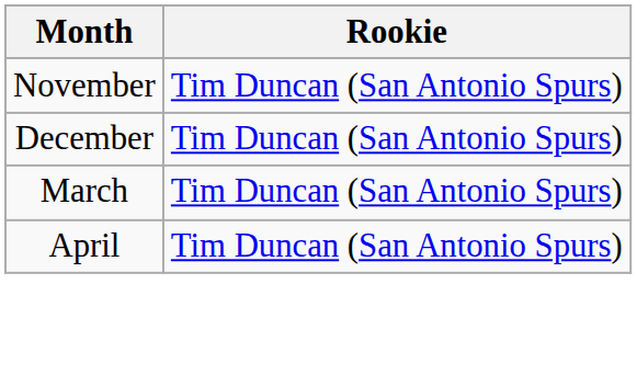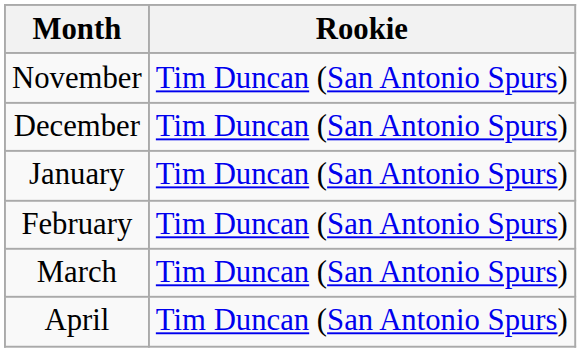+ row: January | Tim Duncan (San Antonio Spurs)
+ row: February | Tim Duncan (San Antonio Spurs)
